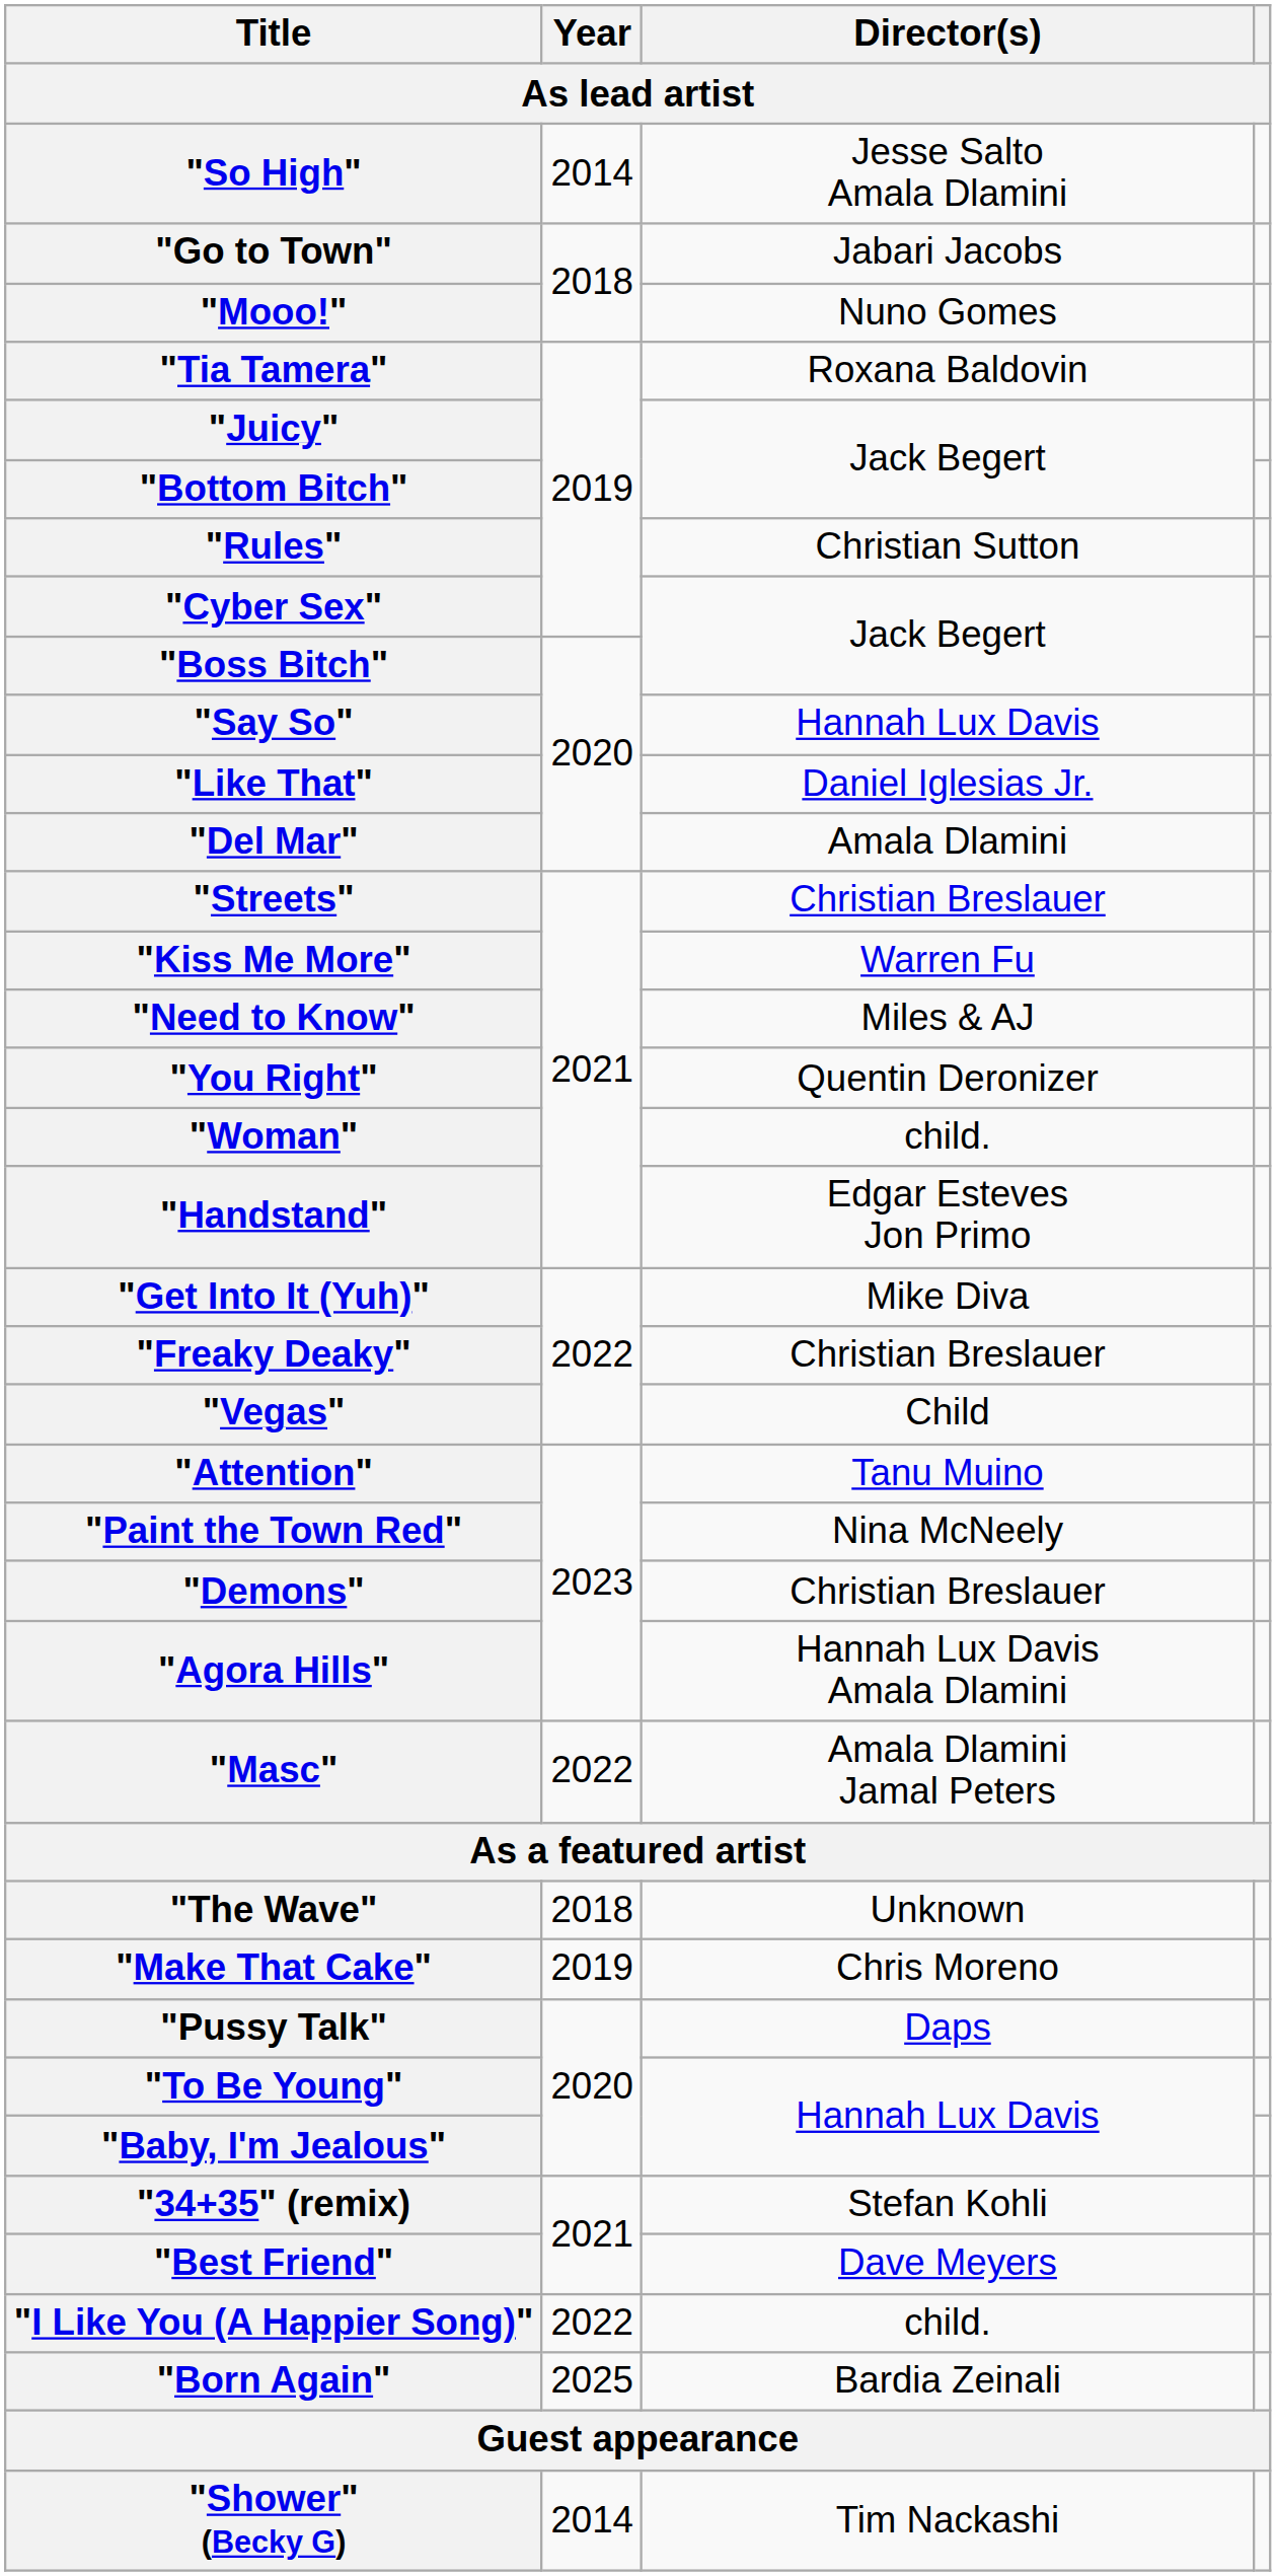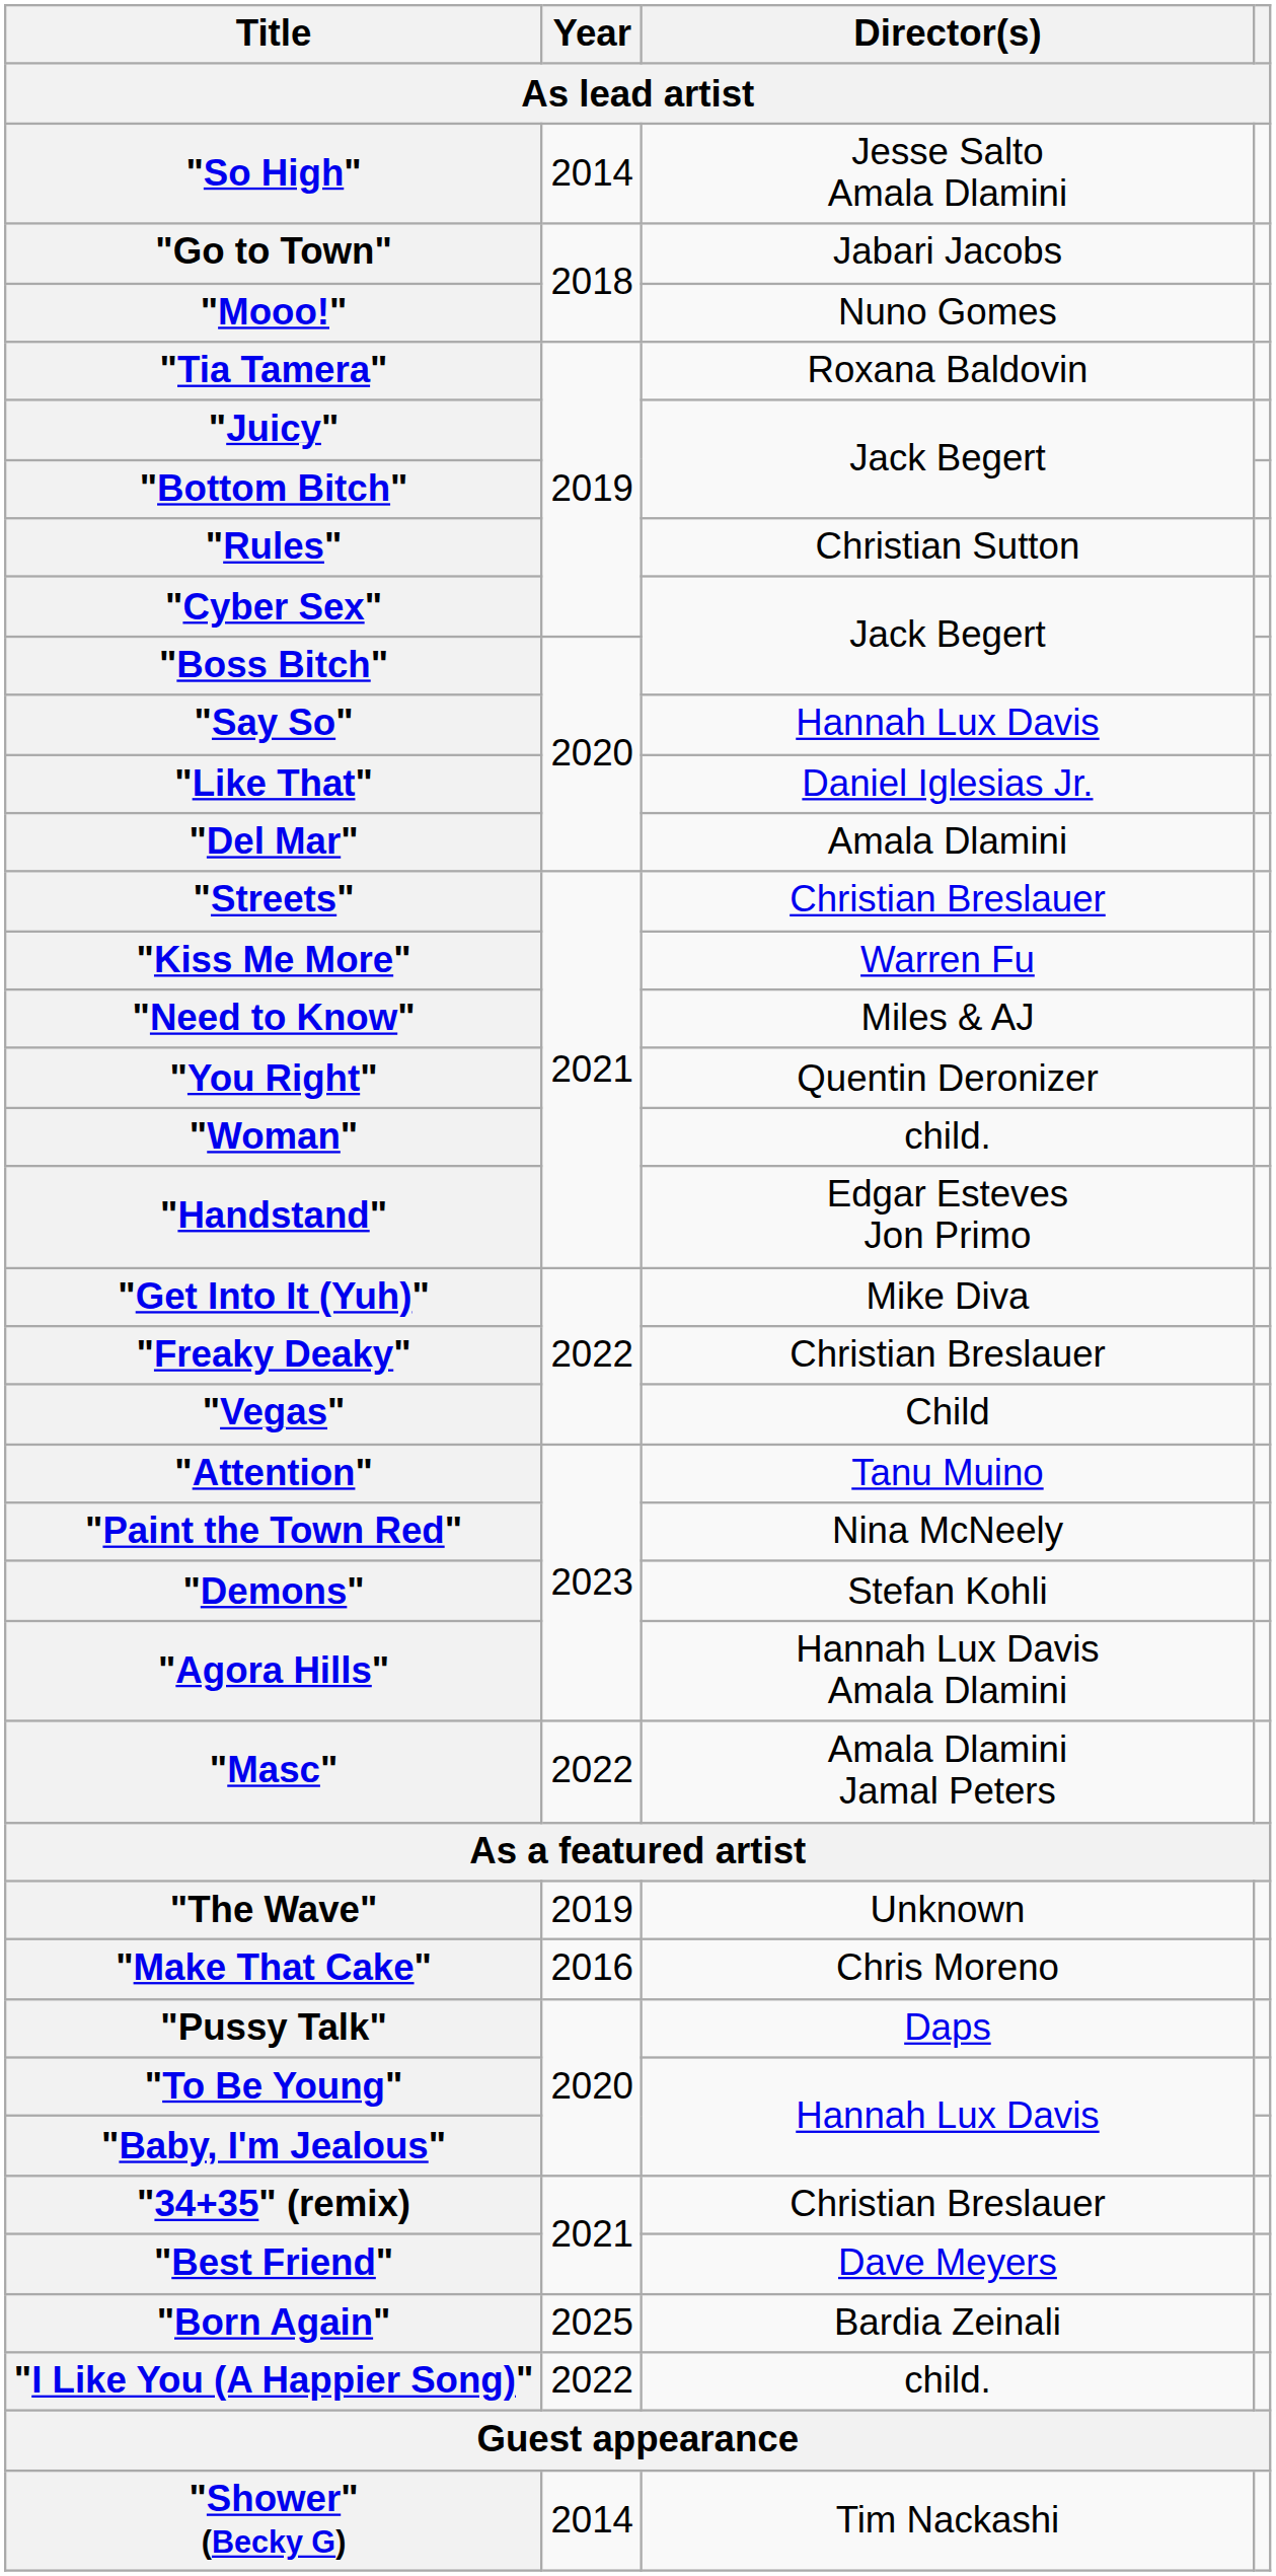"Demons" | Director(s): Christian Breslauer -> Stefan Kohli
"The Wave" | Year: 2018 -> 2019
"Make That Cake" | Year: 2019 -> 2016
"34+35" (remix) | Director(s): Stefan Kohli -> Christian Breslauer
rows swapped: "I Like You (A Happier Song)" <-> "Born Again"
